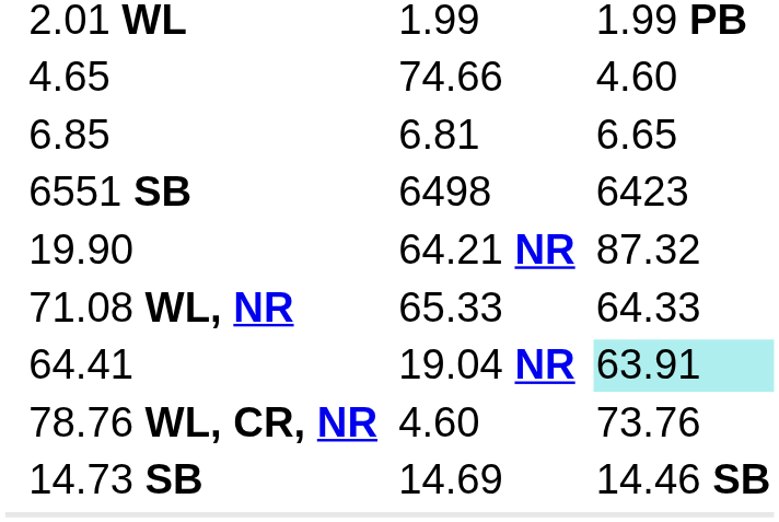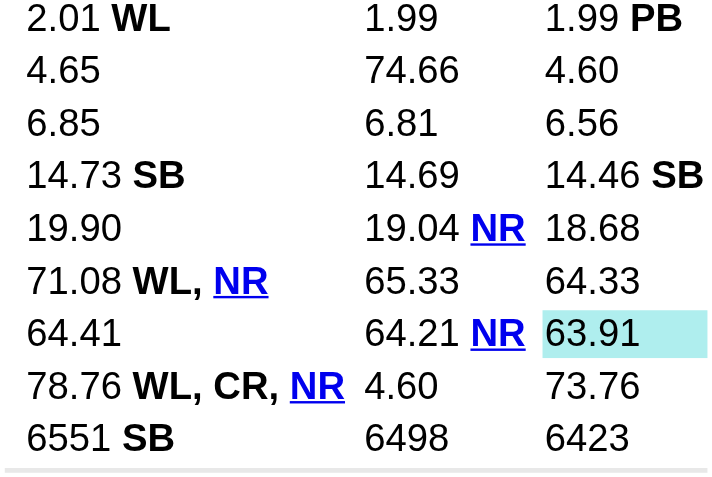6.85 | column 7: 6.65 -> 6.56
rows swapped: 14.73 SB <-> 6551 SB
19.90 | column 5: 64.21 NR -> 19.04 NR
19.90 | column 7: 87.32 -> 18.68
64.41 | column 5: 19.04 NR -> 64.21 NR
